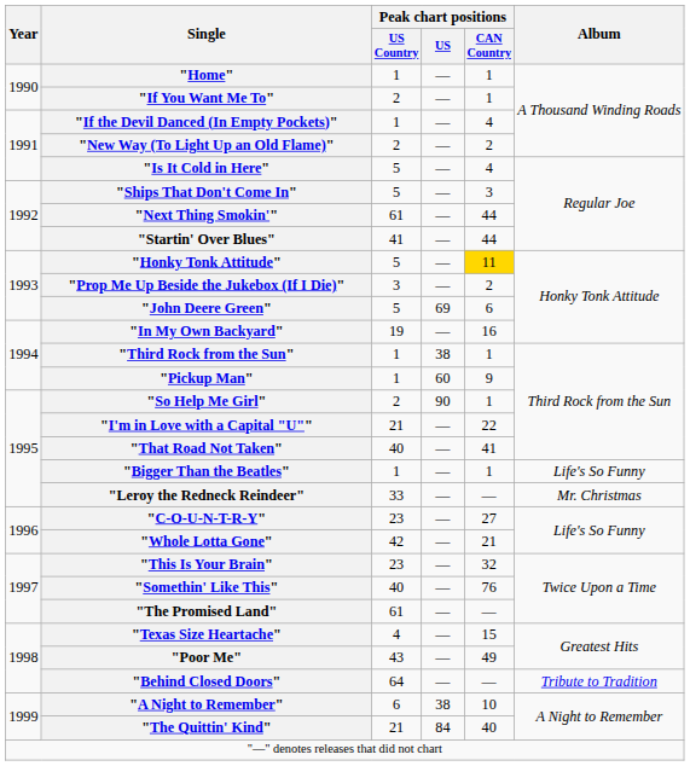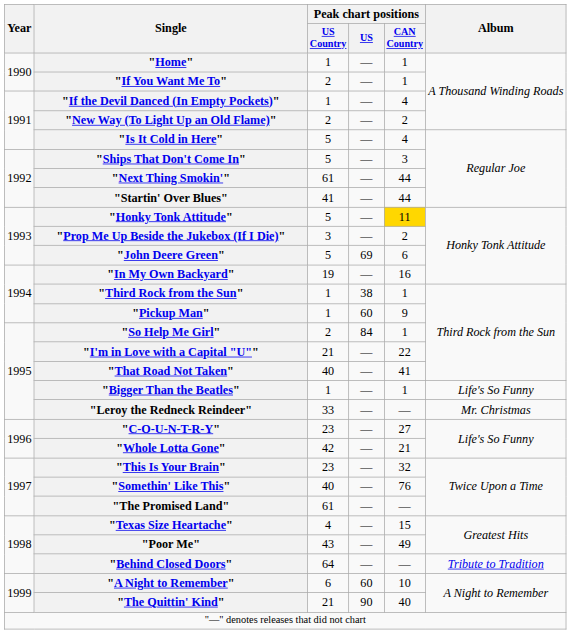"So Help Me Girl" | Peak chart positions / US: 90 -> 84
"A Night to Remember" | Peak chart positions / US: 38 -> 60
"The Quittin' Kind" | Peak chart positions / US: 84 -> 90
